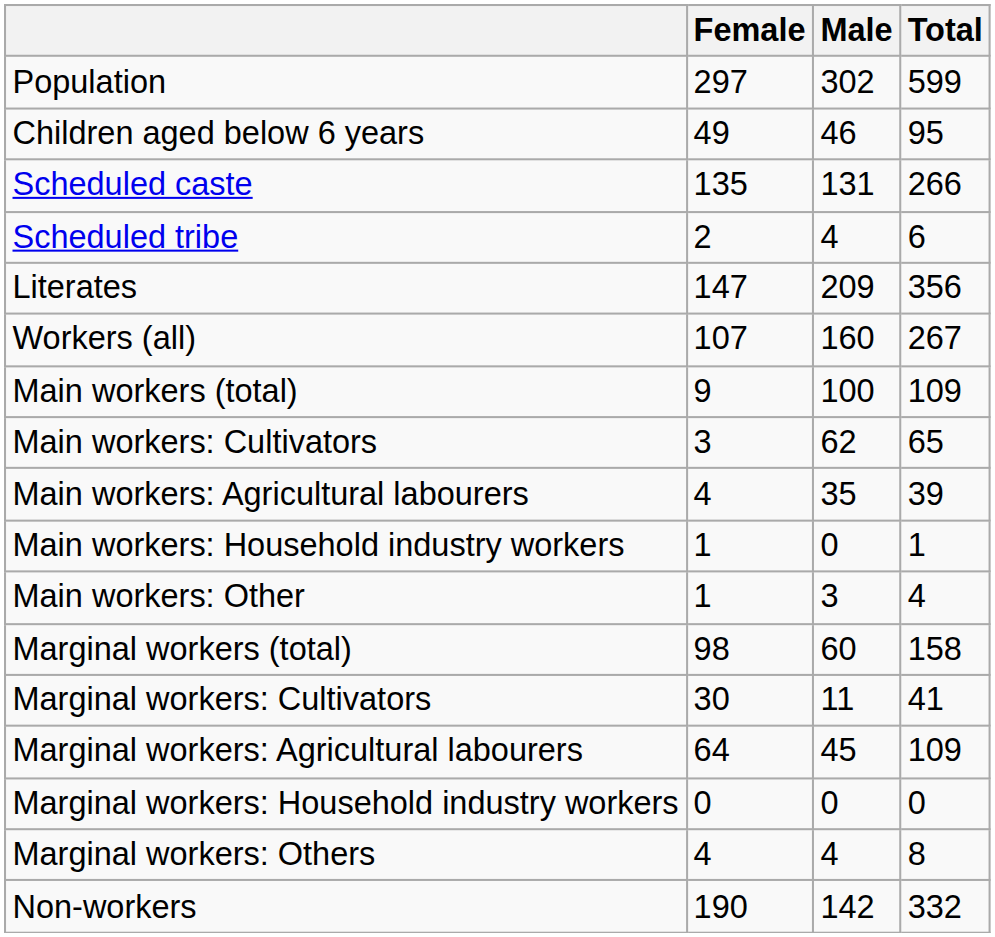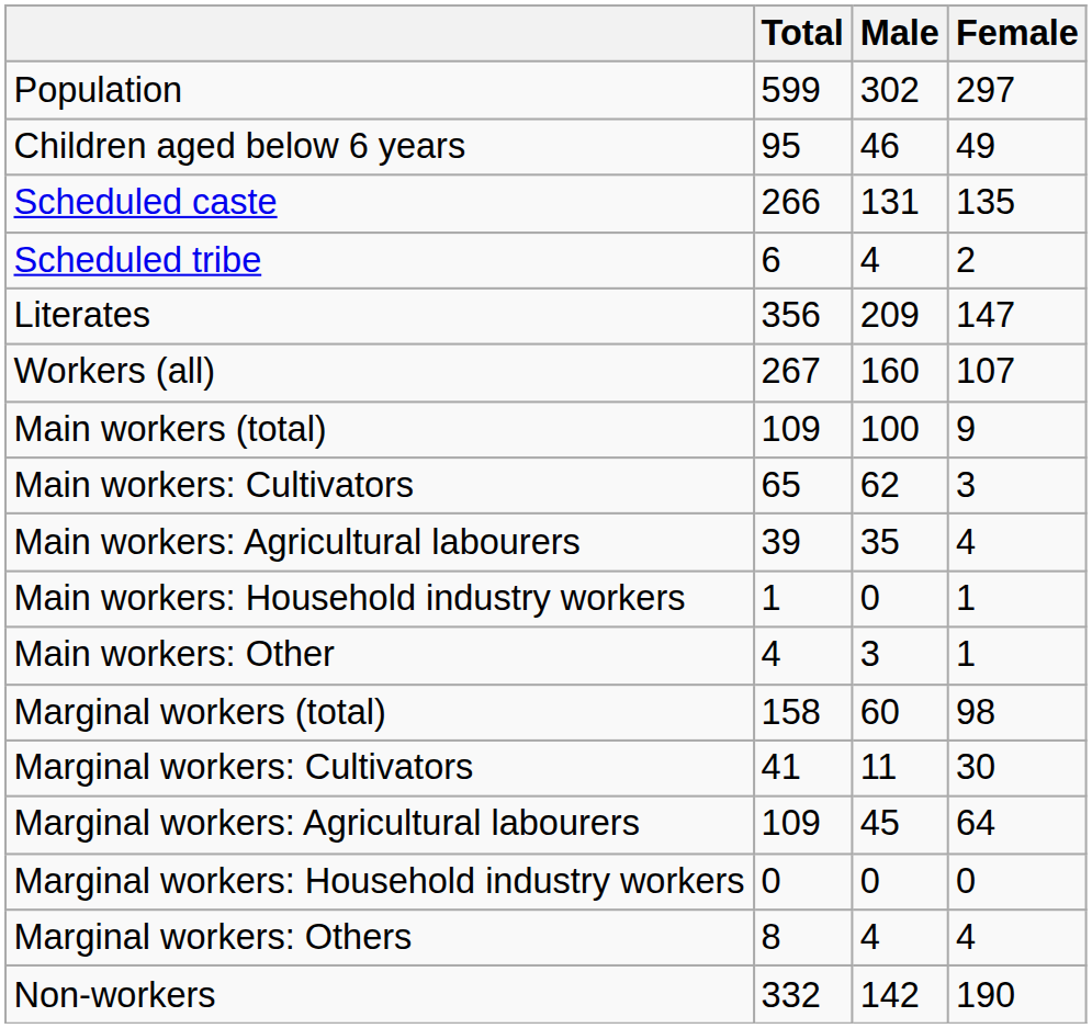columns swapped: Total <-> Female
